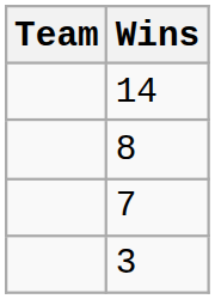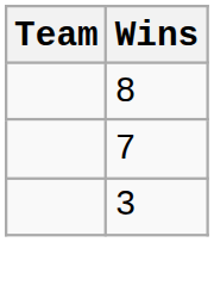- row: 14
